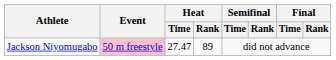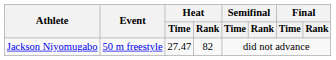Jackson Niyomugabo | Event: pink background -> no background
Jackson Niyomugabo | Heat / Rank: 89 -> 82
